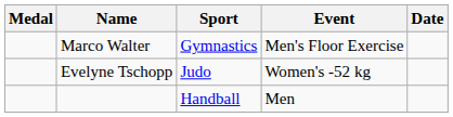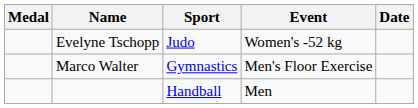rows swapped: Evelyne Tschopp <-> Marco Walter
